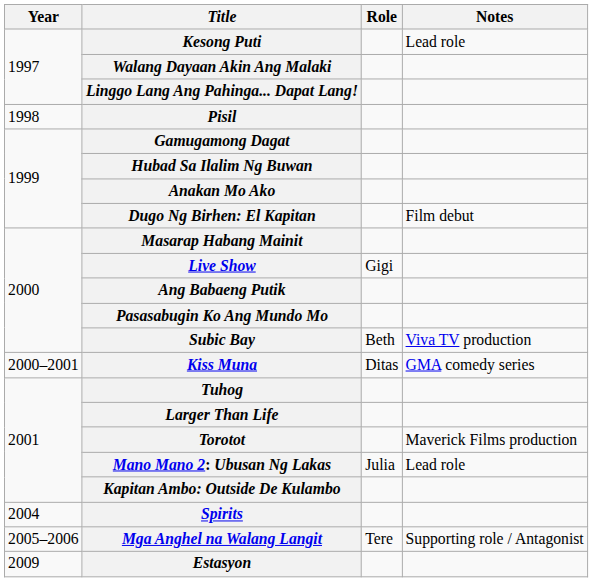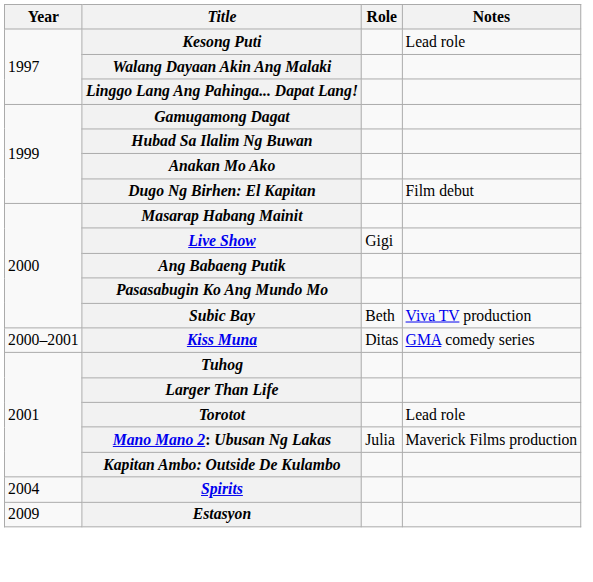- row: 1998 | Pisil
Torotot | Notes: Maverick Films production -> Lead role
Mano Mano 2: Ubusan Ng Lakas | Notes: Lead role -> Maverick Films production
- row: 2005–2006 | Mga Anghel na Walang Langit | Tere | Supporting role / Antagonist
